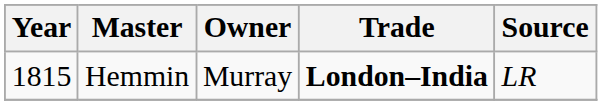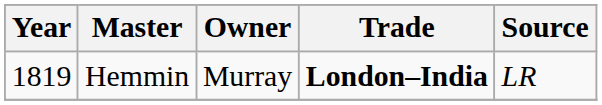Hemmin | Year: 1815 -> 1819
